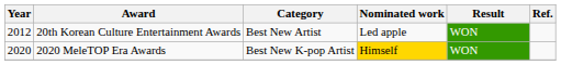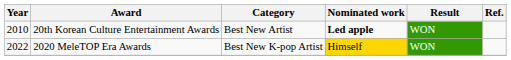20th Korean Culture Entertainment Awards | Year: 2012 -> 2010
20th Korean Culture Entertainment Awards | Nominated work: normal -> bold
2020 MeleTOP Era Awards | Year: 2020 -> 2022
